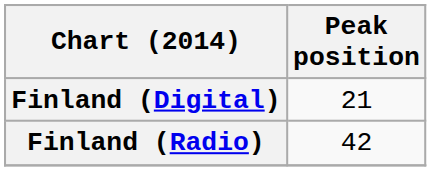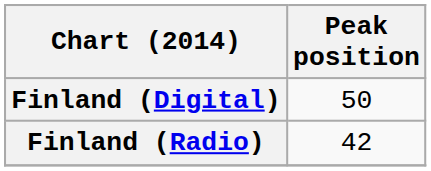Finland (Digital) | Peak position: 21 -> 50
